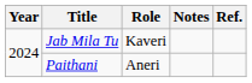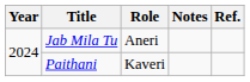Jab Mila Tu | Role: Kaveri -> Aneri
Paithani | Role: Aneri -> Kaveri
